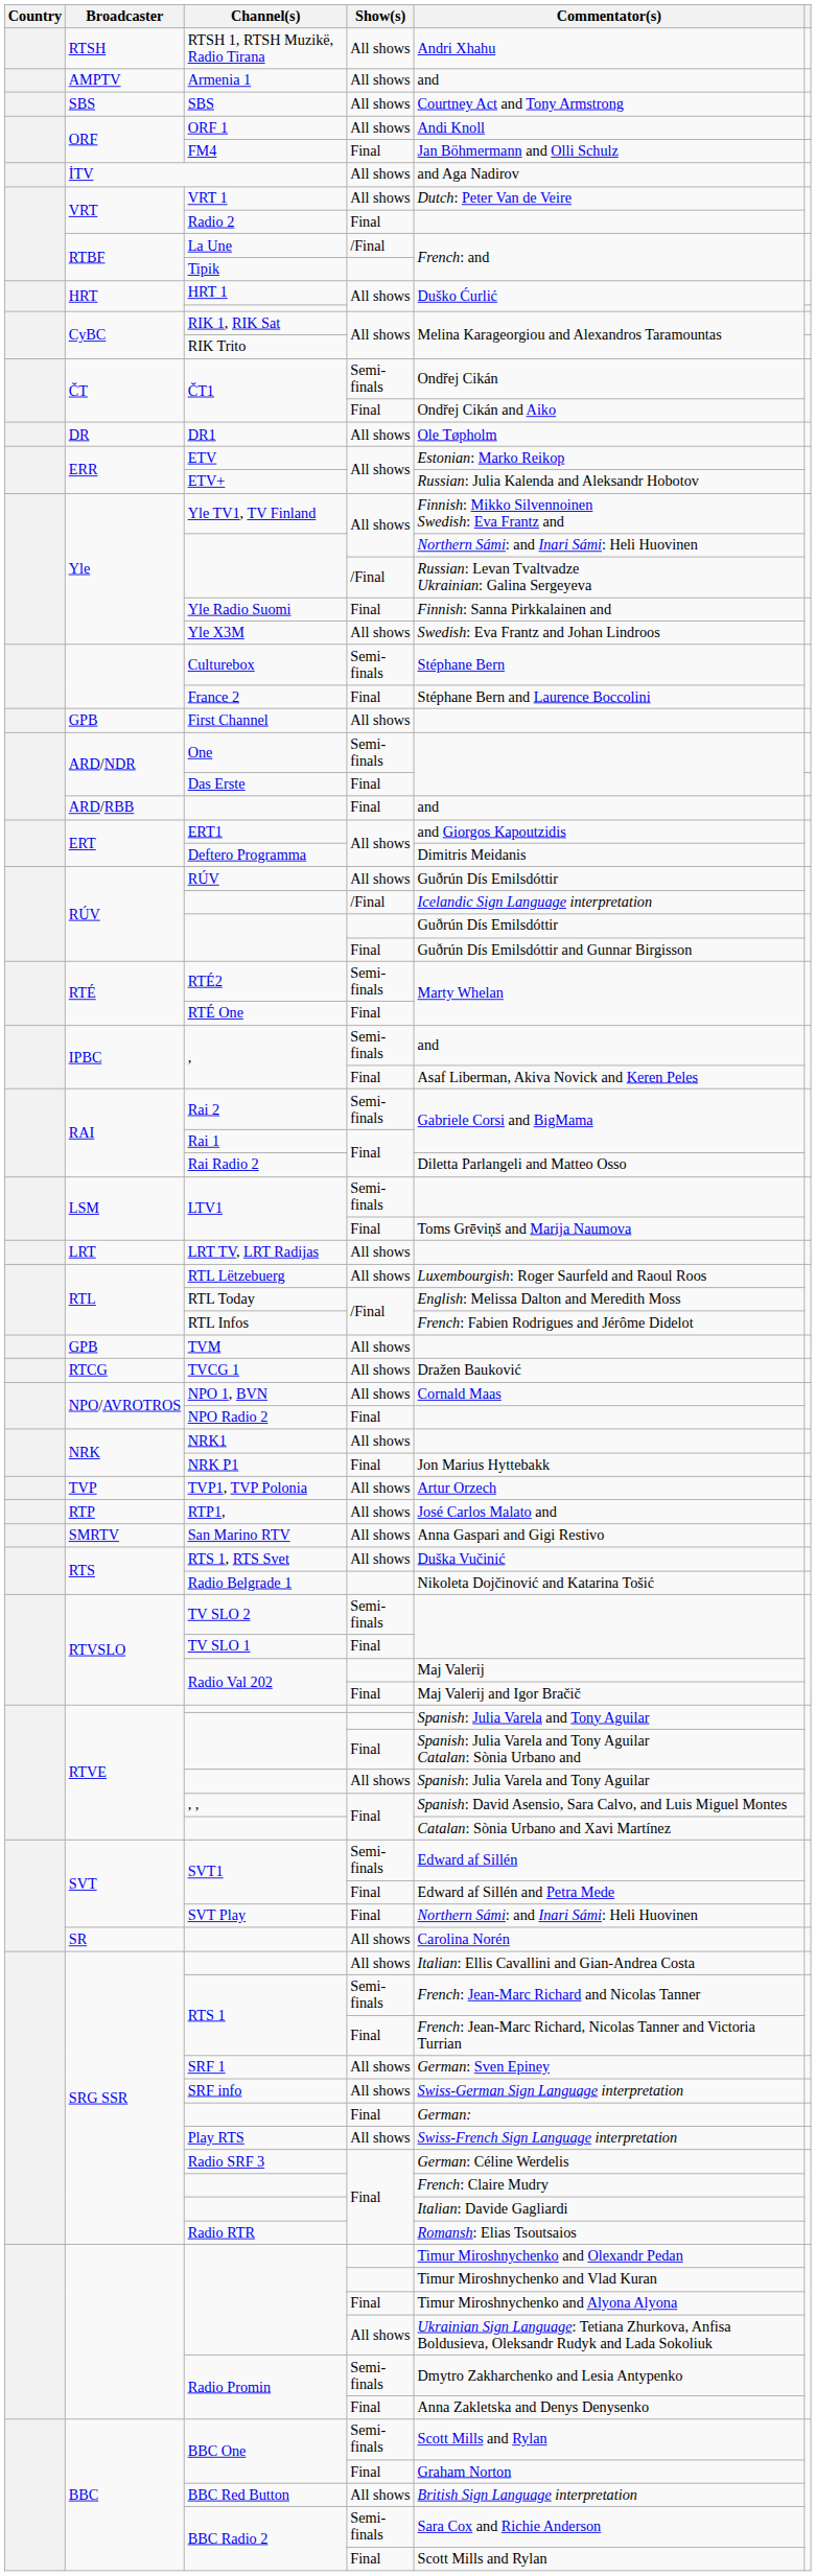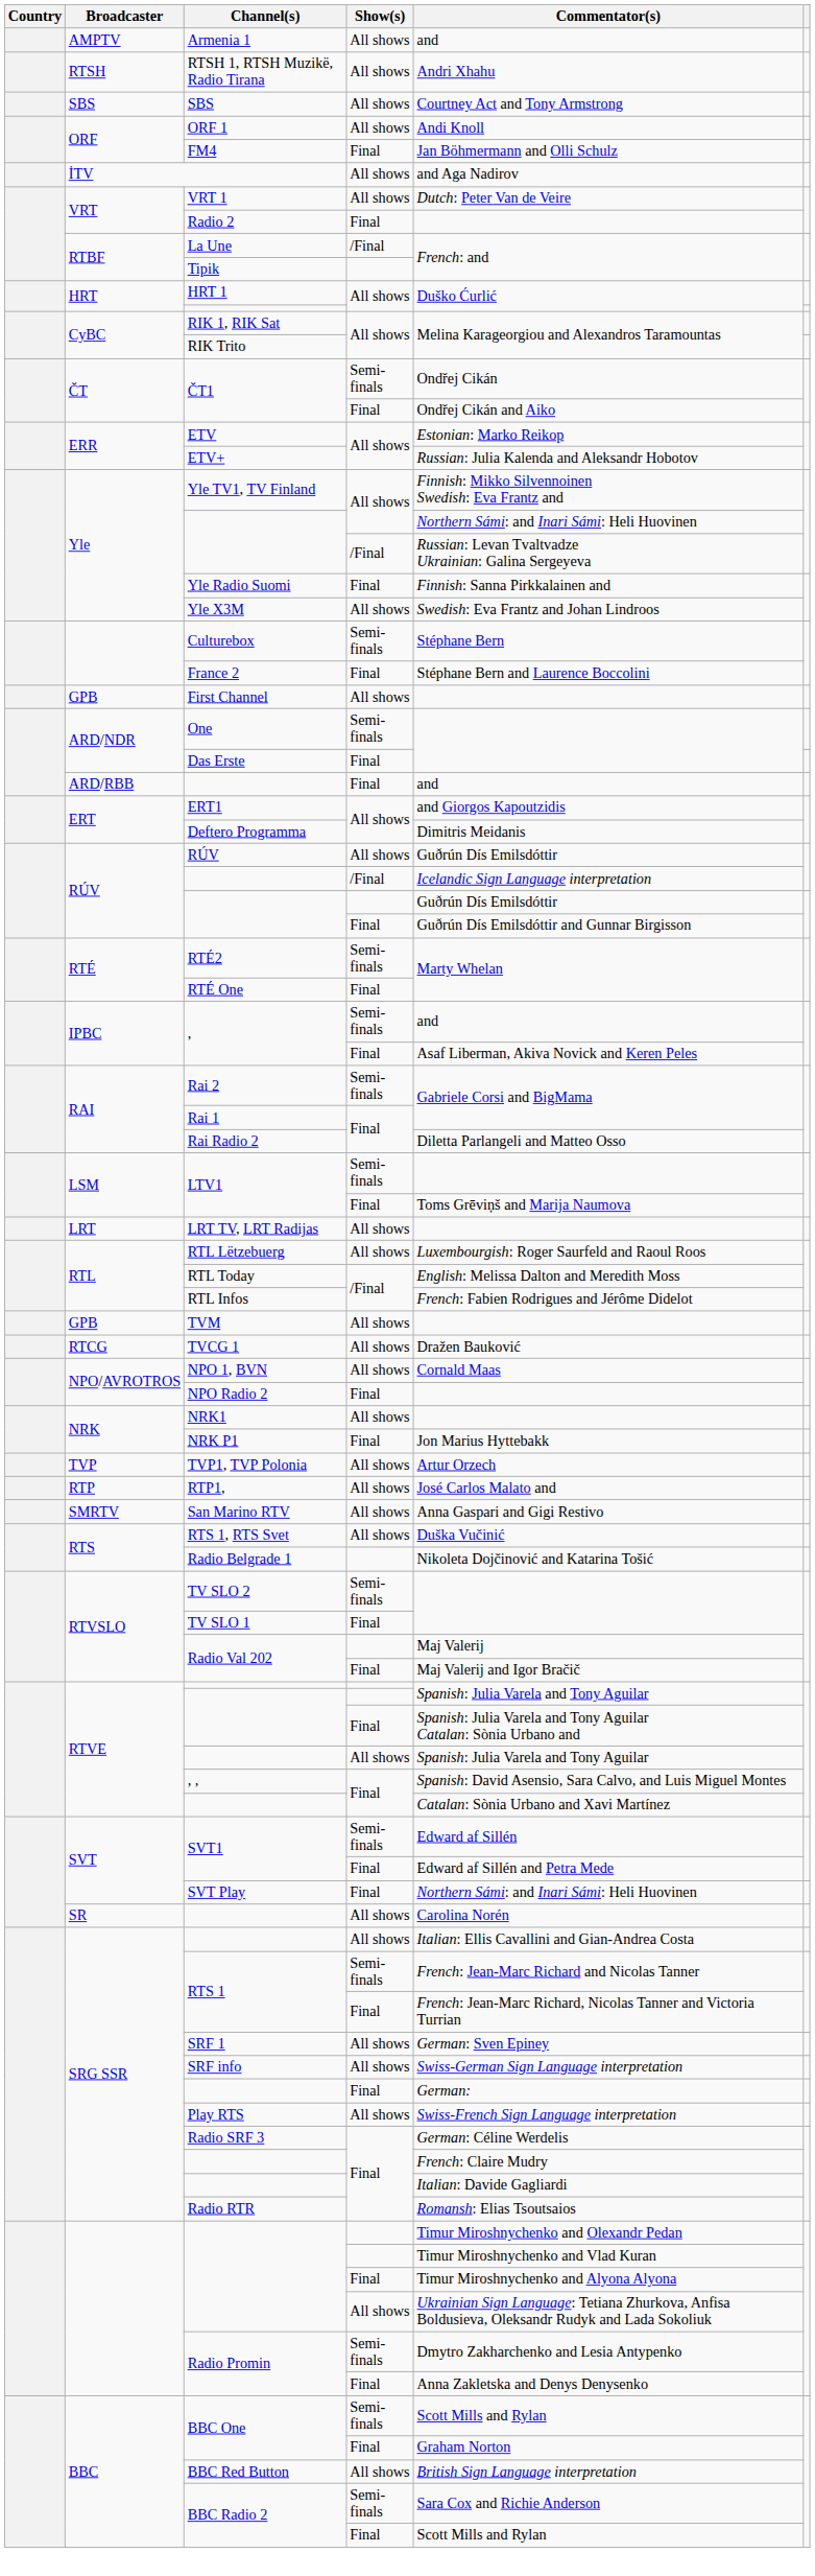rows swapped: RTSH 1, RTSH Muzikë, Radio Tirana <-> Armenia 1
- row: DR | DR1 | All shows | Ole Tøpholm
